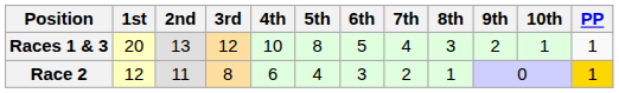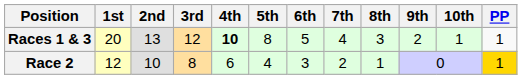Races 1 & 3 | 4th: normal -> bold
Race 2 | 2nd: 11 -> 10
